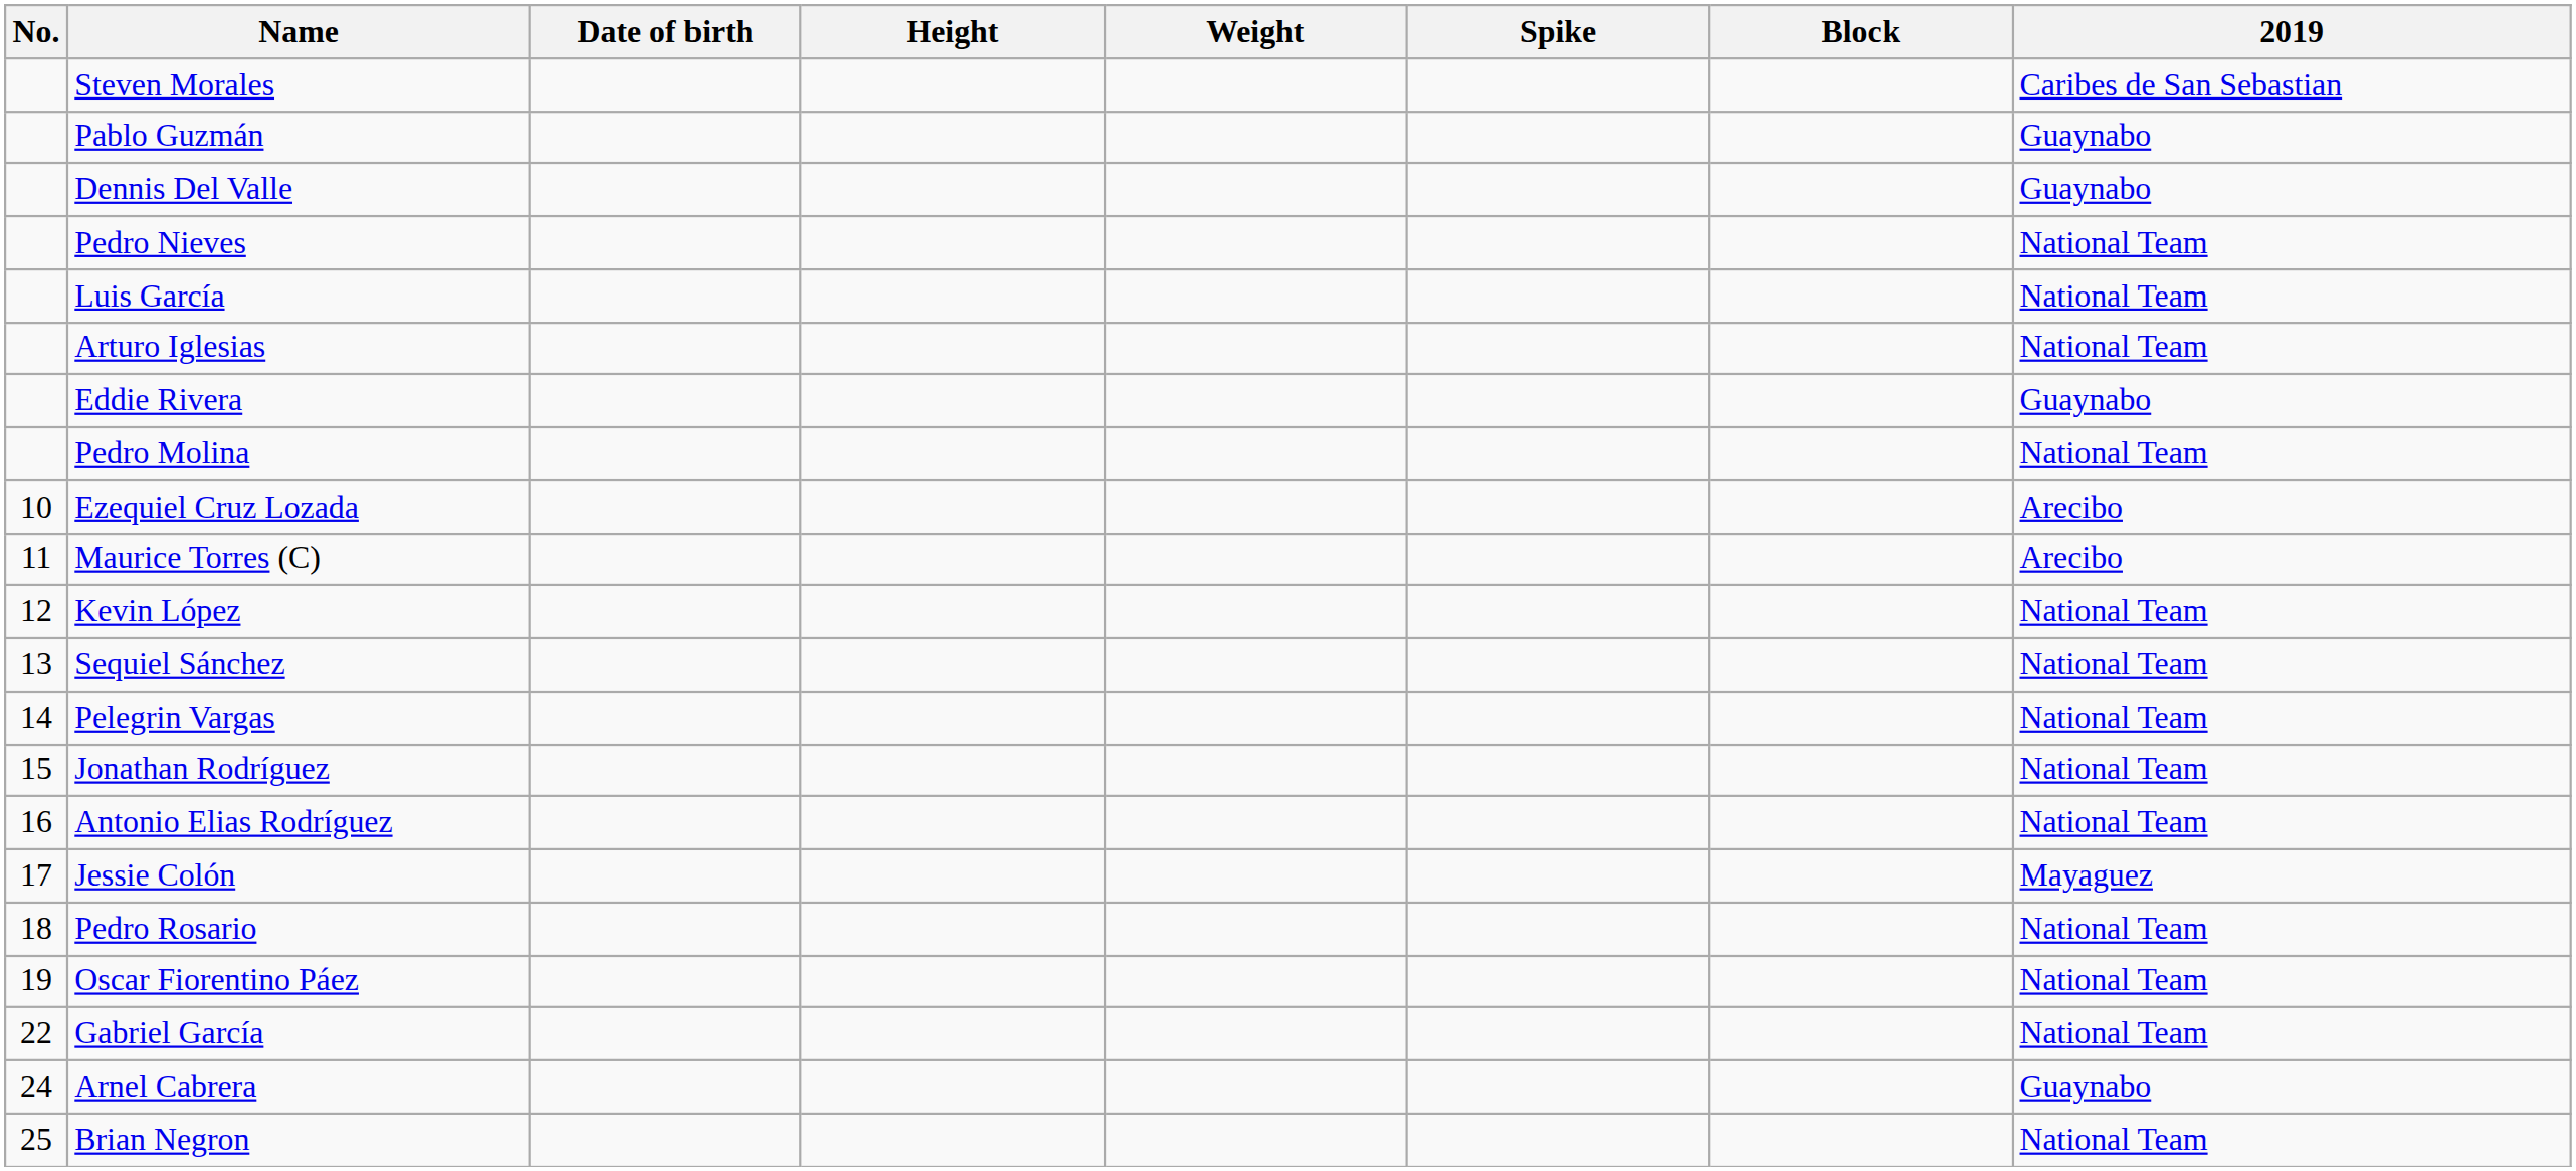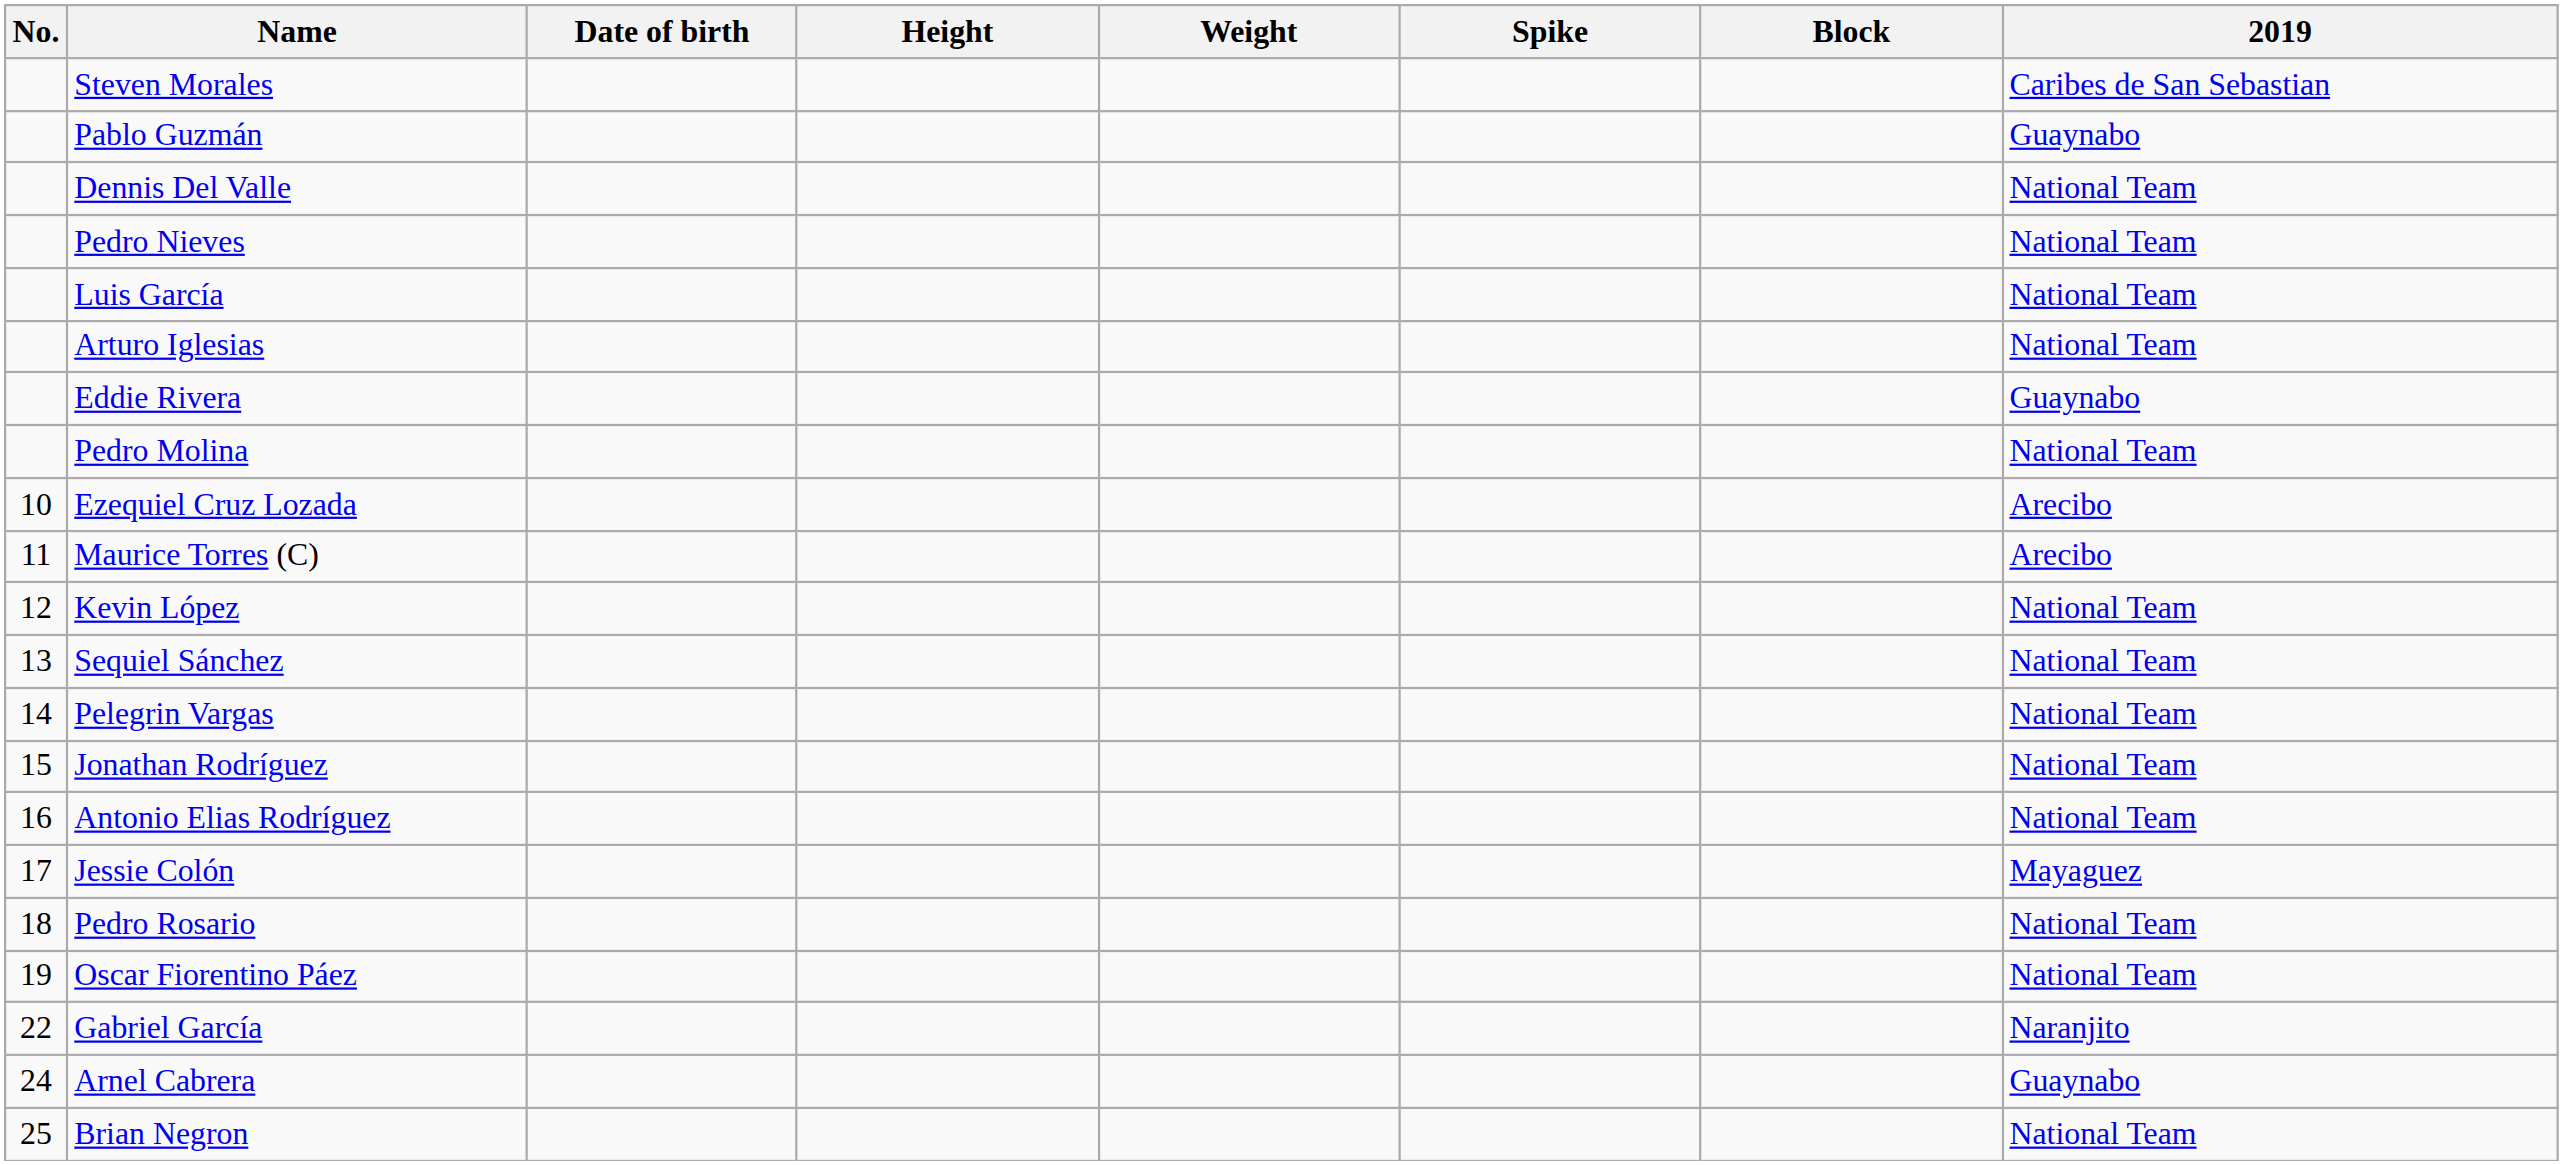Dennis Del Valle | 2019: Guaynabo -> National Team
Gabriel García | 2019: National Team -> Naranjito
